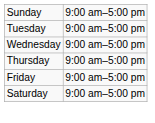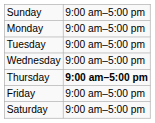+ row: Monday | 9:00 am–5:00 pm
Thursday | column 2: normal -> bold
